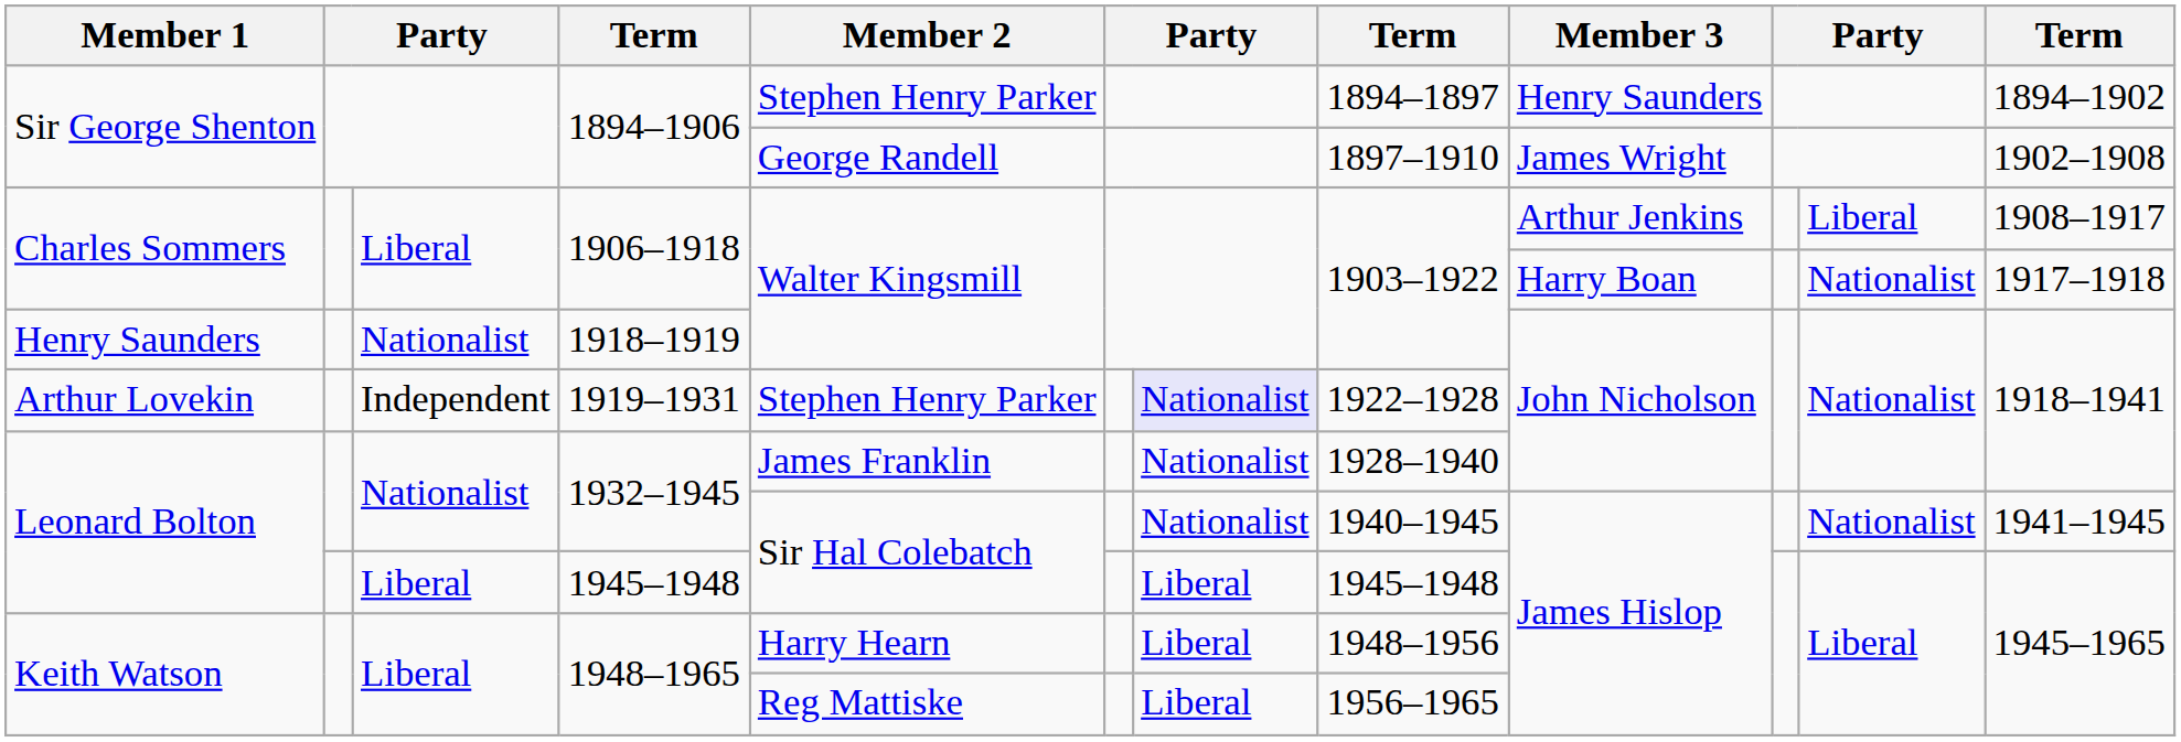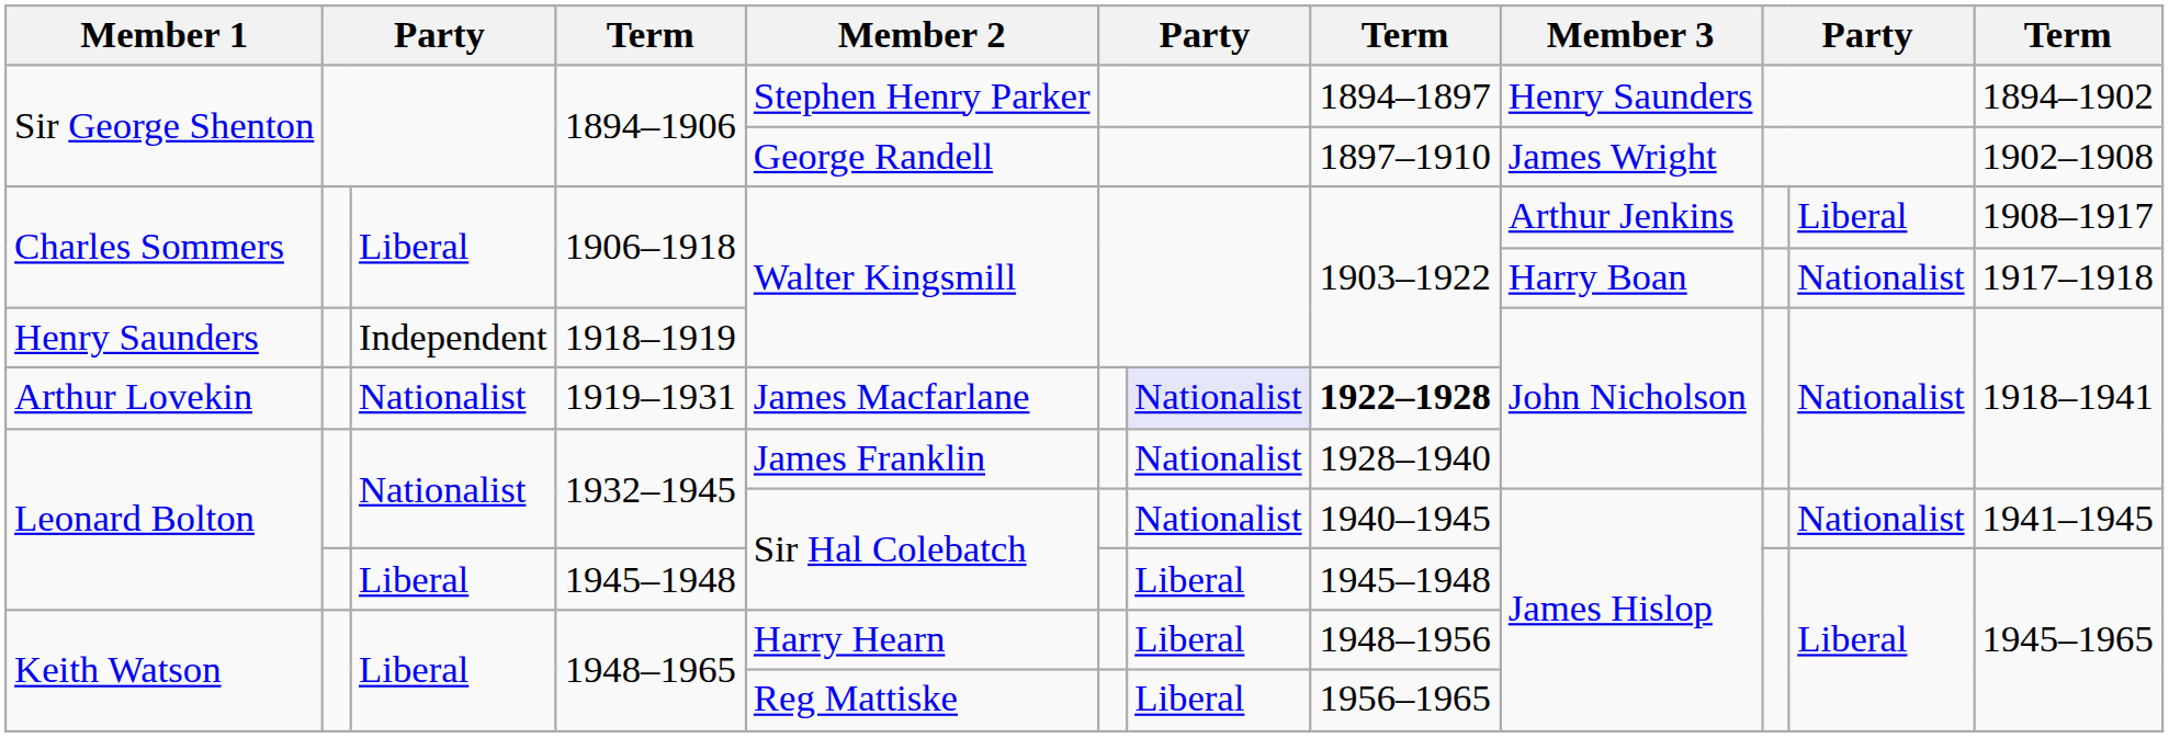1918–1919 | column 3: Nationalist -> Independent
1919–1931 | column 3: Independent -> Nationalist
1919–1931 | Member 2: Stephen Henry Parker -> James Macfarlane
1919–1931 | column 8: normal -> bold
